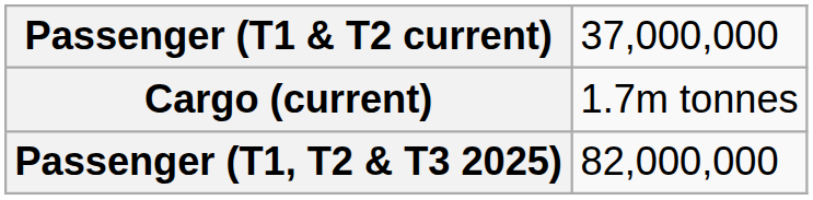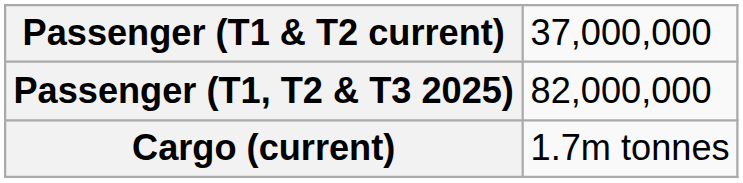rows swapped: Passenger (T1, T2 & T3 2025) <-> Cargo (current)
